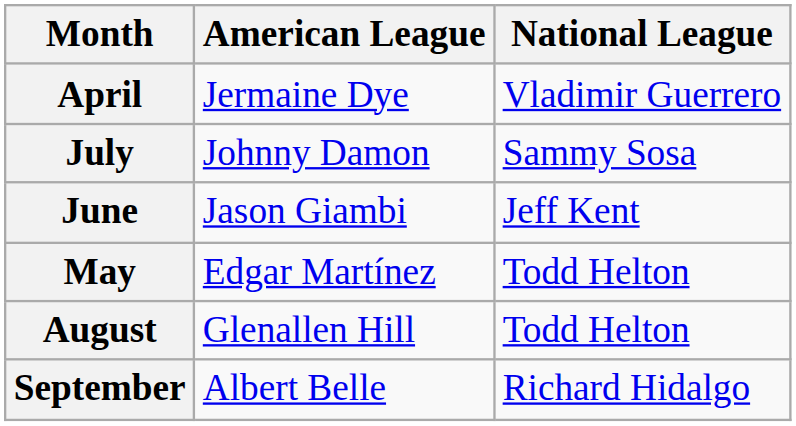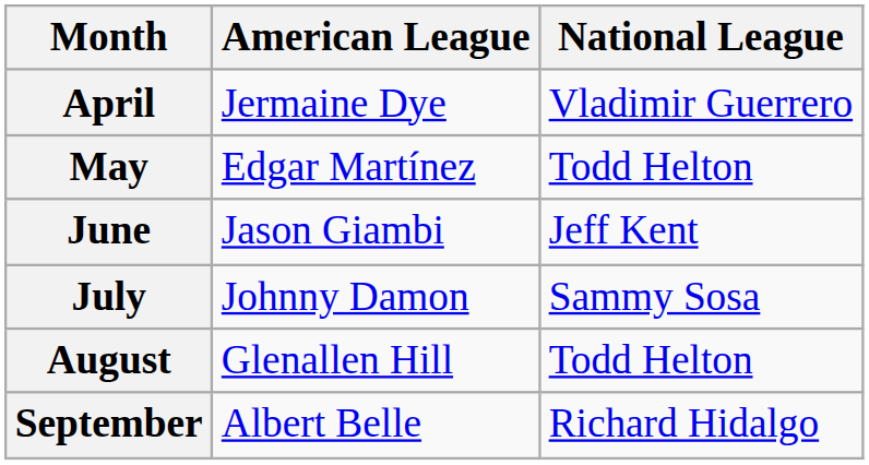rows swapped: May <-> July
